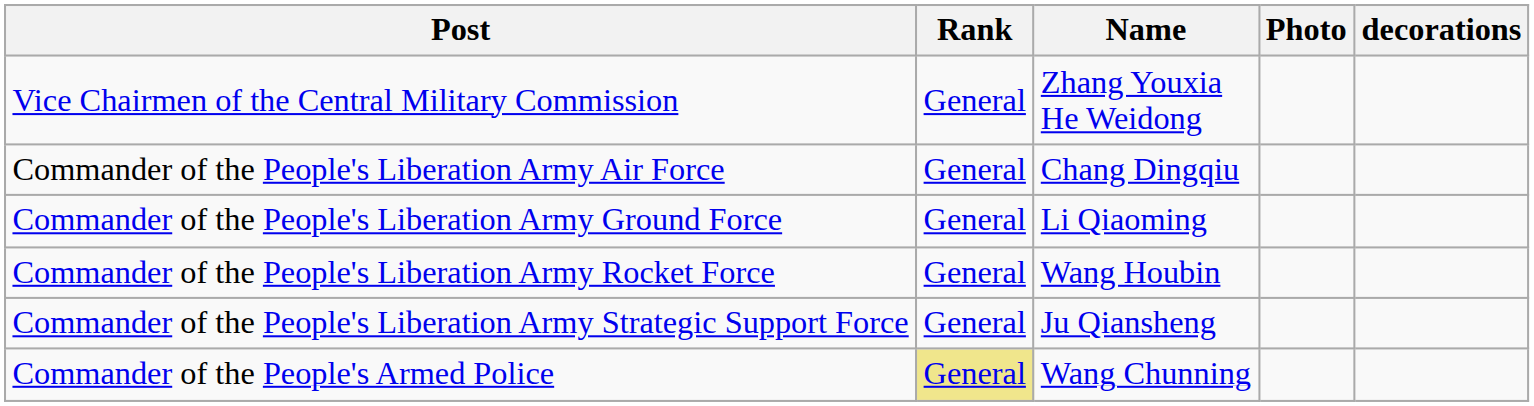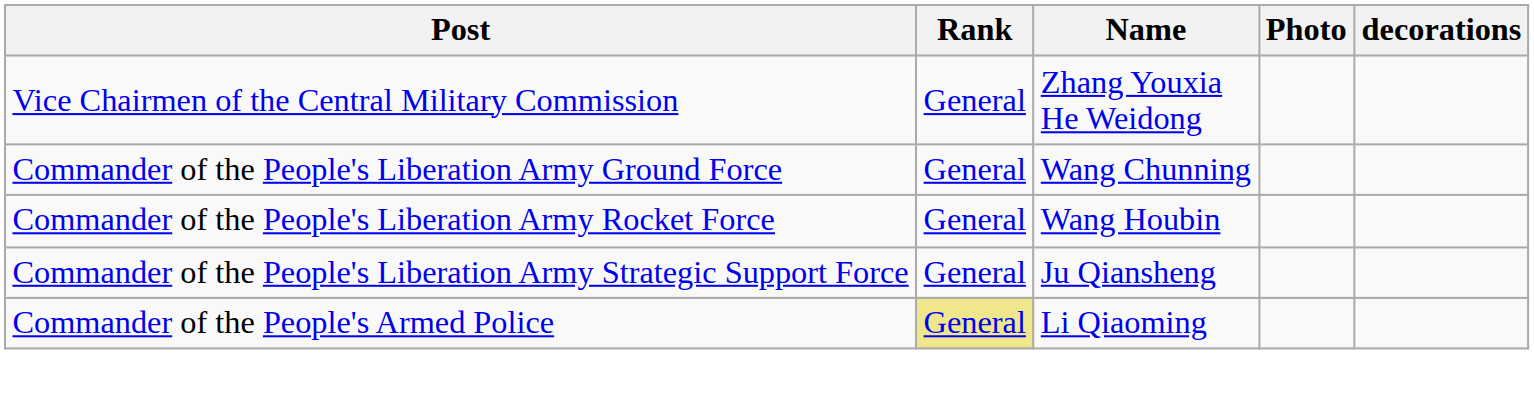- row: Commander of the People's Liberation Army Air Force | General | Chang Dingqiu
Commander of the People's Liberation Army Ground Force | Name: Li Qiaoming -> Wang Chunning
Commander of the People's Armed Police | Name: Wang Chunning -> Li Qiaoming
